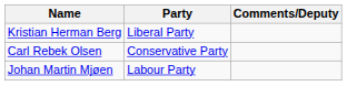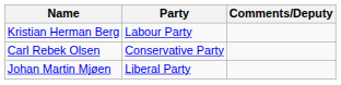Kristian Herman Berg | Party: Liberal Party -> Labour Party
Johan Martin Mjøen | Party: Labour Party -> Liberal Party
